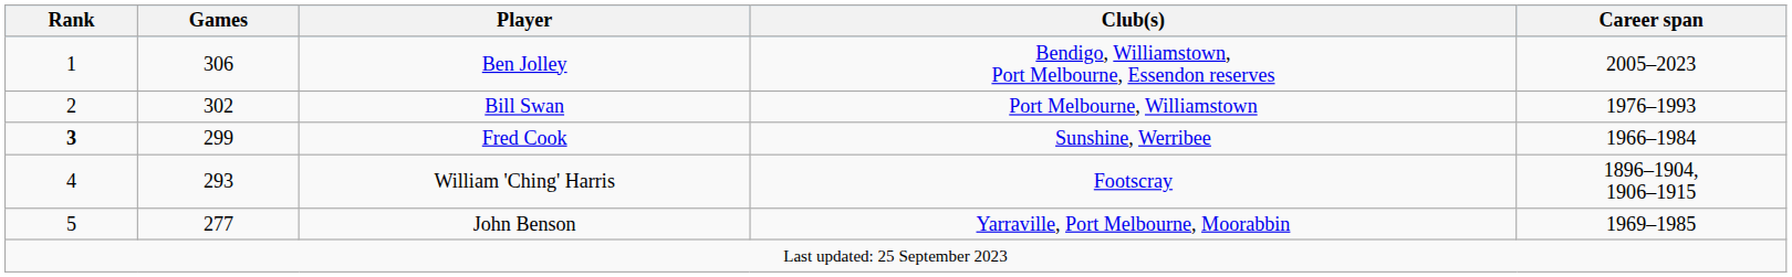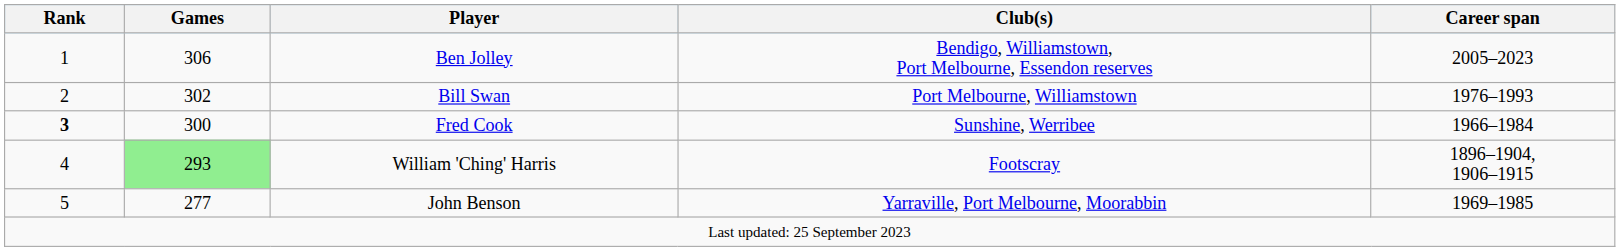Fred Cook | Games: 299 -> 300
William 'Ching' Harris | Games: no background -> lightgreen background
